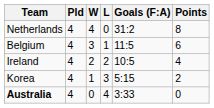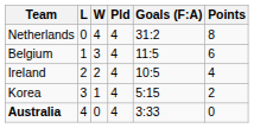columns swapped: Pld <-> L
